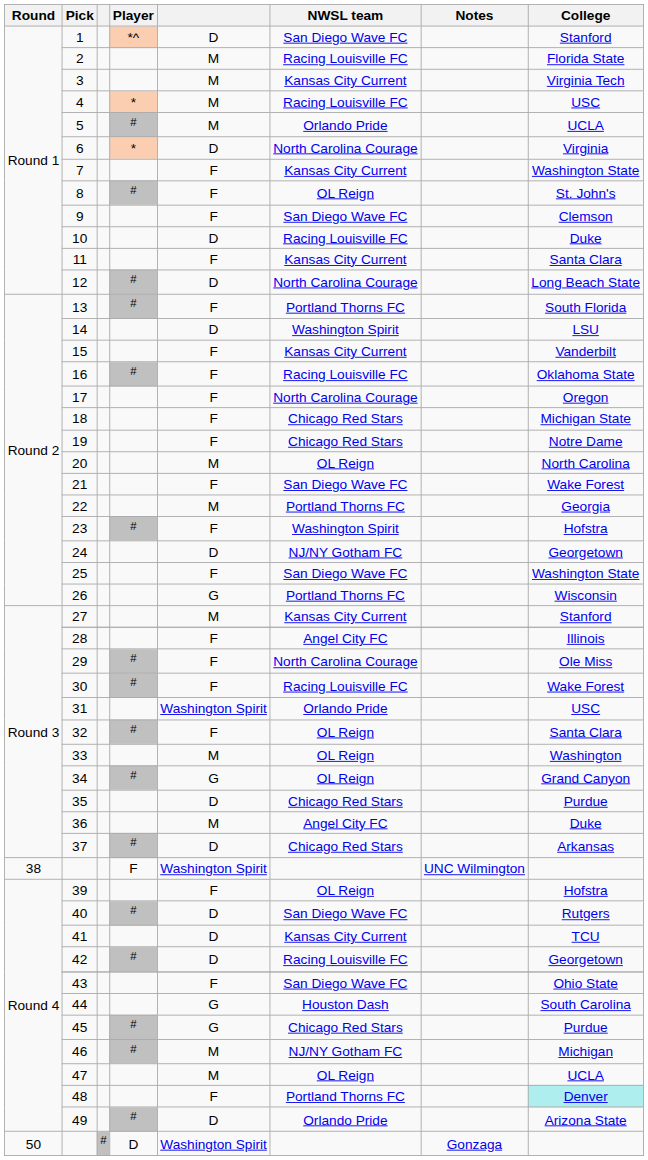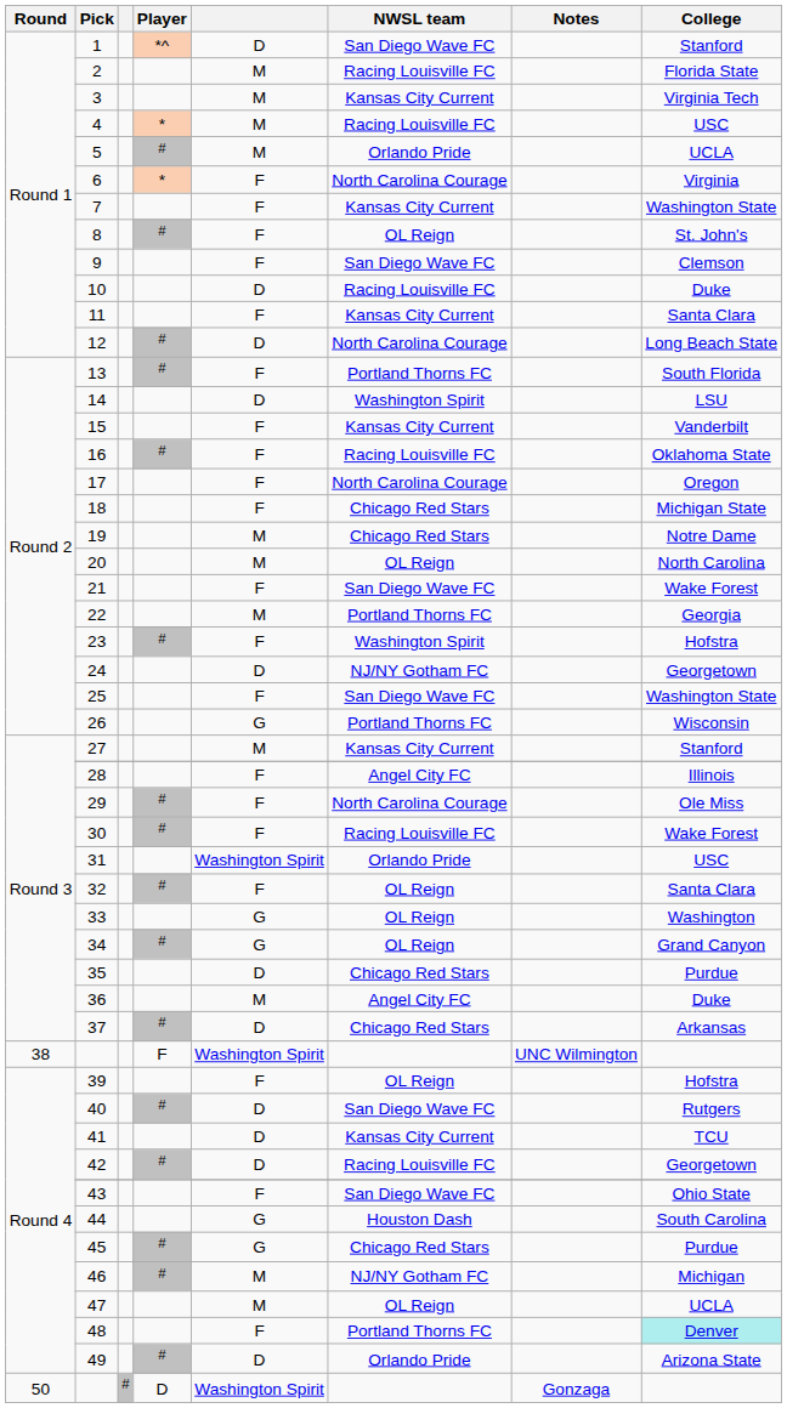6 | column 5: D -> F
19 | column 5: F -> M
33 | column 5: M -> G
